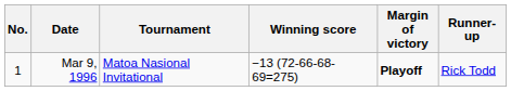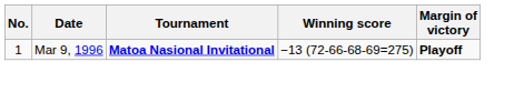- column: Runner-up | Rick Todd
Mar 9, 1996 | Tournament: normal -> bold
